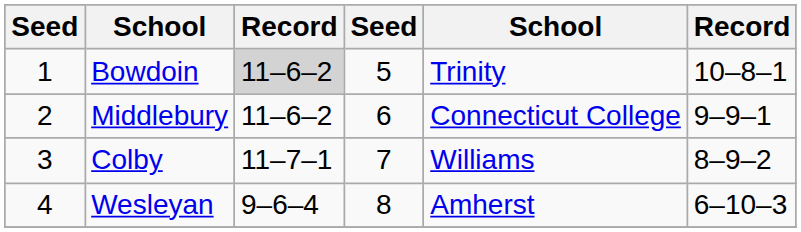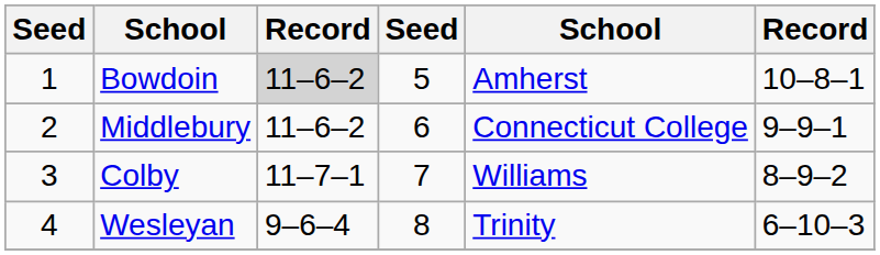Bowdoin | column 5: Trinity -> Amherst
Wesleyan | column 5: Amherst -> Trinity
